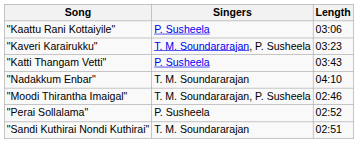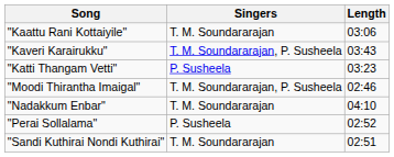"Kaattu Rani Kottaiyile" | Singers: P. Susheela -> T. M. Soundararajan
"Kaveri Karairukku" | Length: 03:23 -> 03:43
"Katti Thangam Vetti" | Length: 03:43 -> 03:23
rows swapped: "Moodi Thirantha Imaigal" <-> "Nadakkum Enbar"
